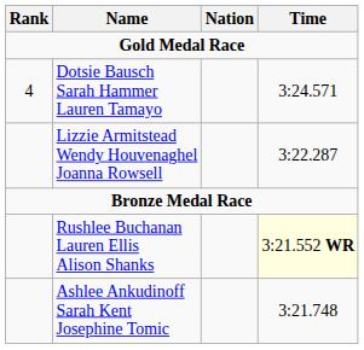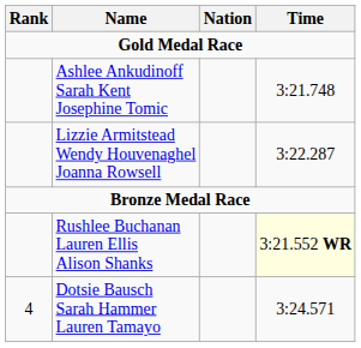rows swapped: Ashlee Ankudinoff Sarah Kent Josephine Tomic <-> Dotsie Bausch Sarah Hammer Lauren Tamayo
